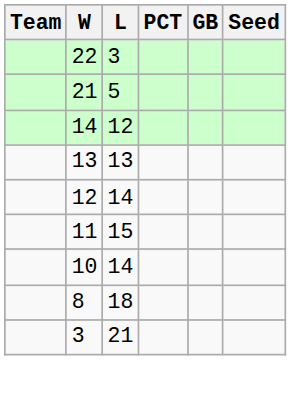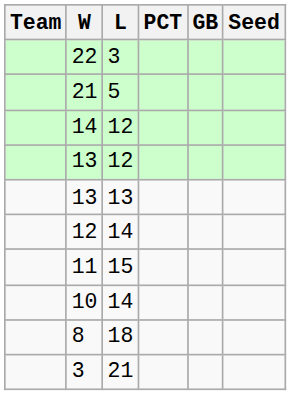+ row: 13 | 12
